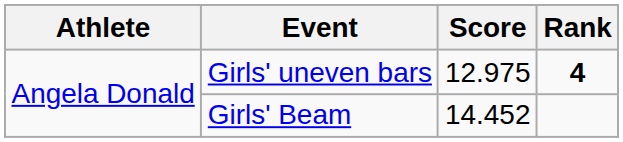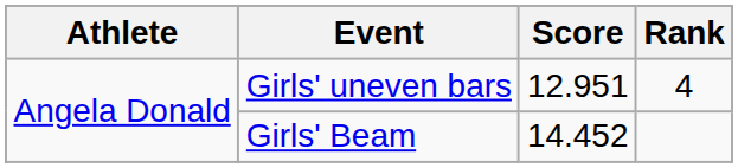Girls' uneven bars | Score: 12.975 -> 12.951
Girls' uneven bars | Rank: bold -> normal
